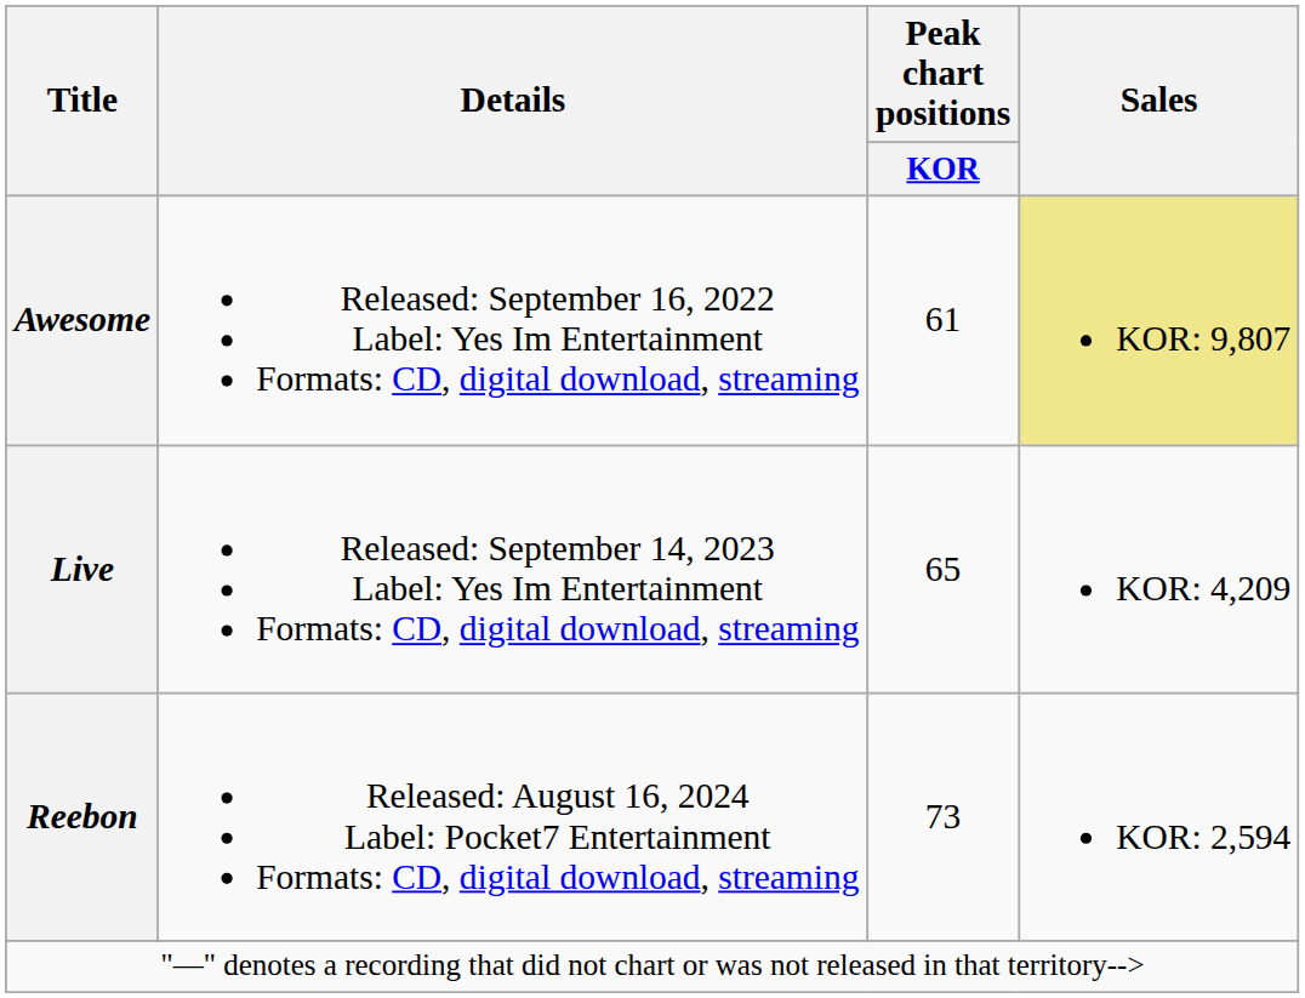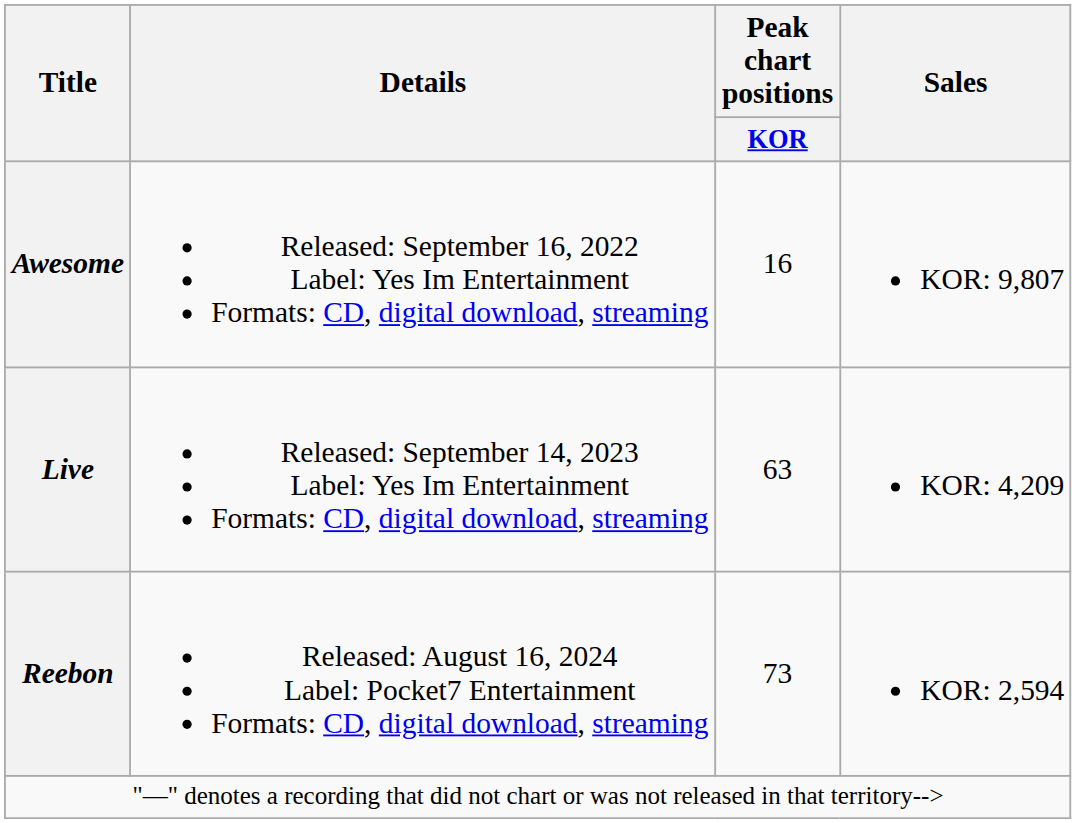Awesome | Peak chart positions / KOR: 61 -> 16
Awesome | Sales: khaki background -> no background
Live | Peak chart positions / KOR: 65 -> 63
